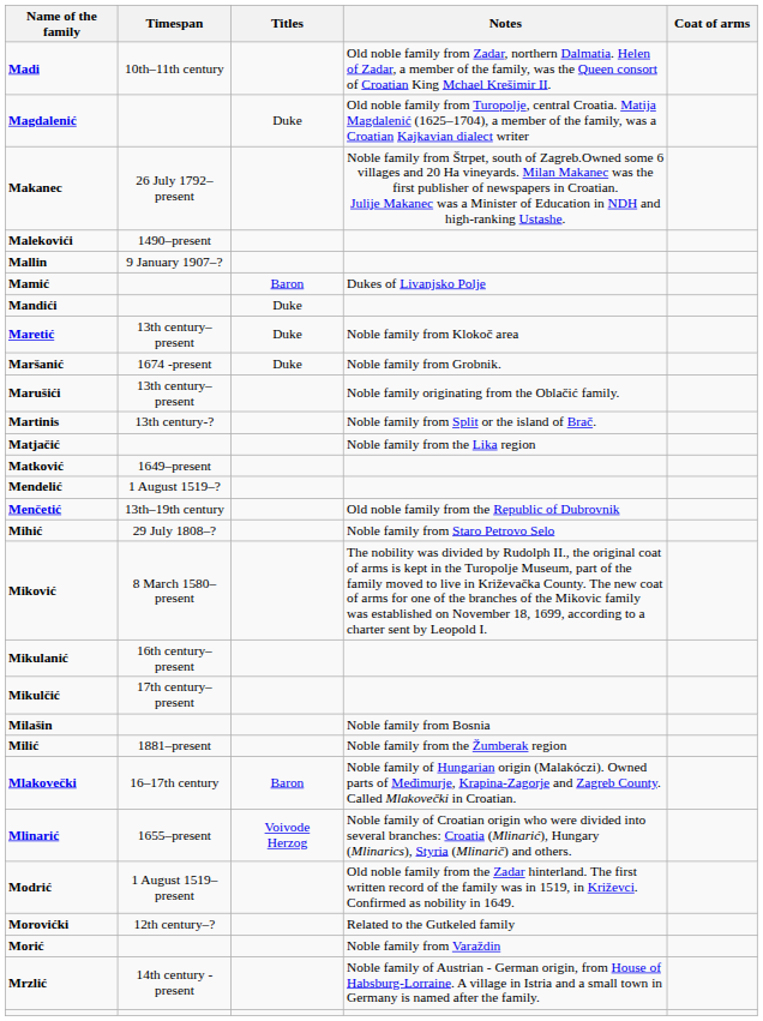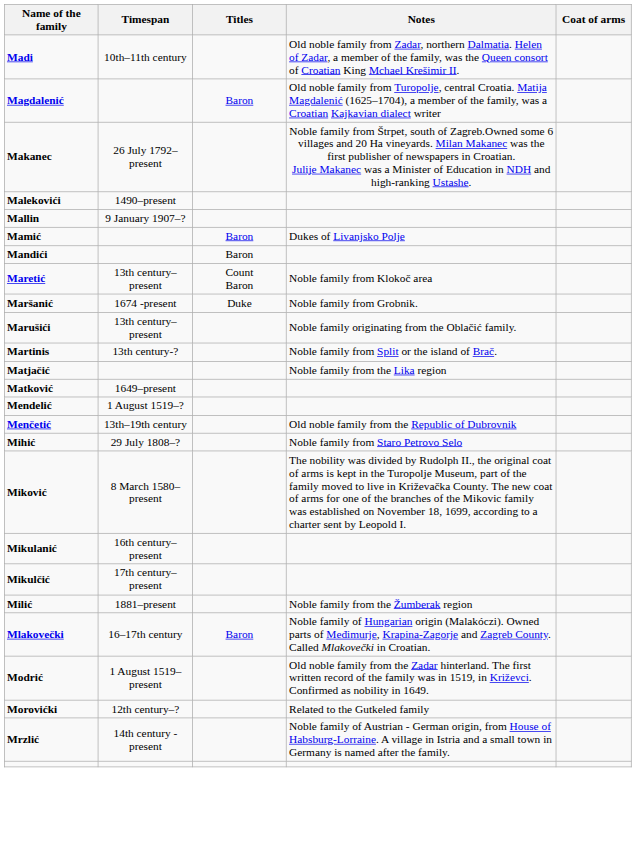Magdalenić | Titles: Duke -> Baron
Mandići | Titles: Duke -> Baron
Maretić | Titles: Duke -> Count Baron
- row: Milašin | Noble family from Bosnia
- row: Mlinarić | 1655–present | Voivode Herzog | Noble family of Croatian origin who were divided into several branches: Croatia (Mlinarić), Hungary (Mlinarics), Styria (Mlinarič) and others.
- row: Morić | Noble family from Varaždin
